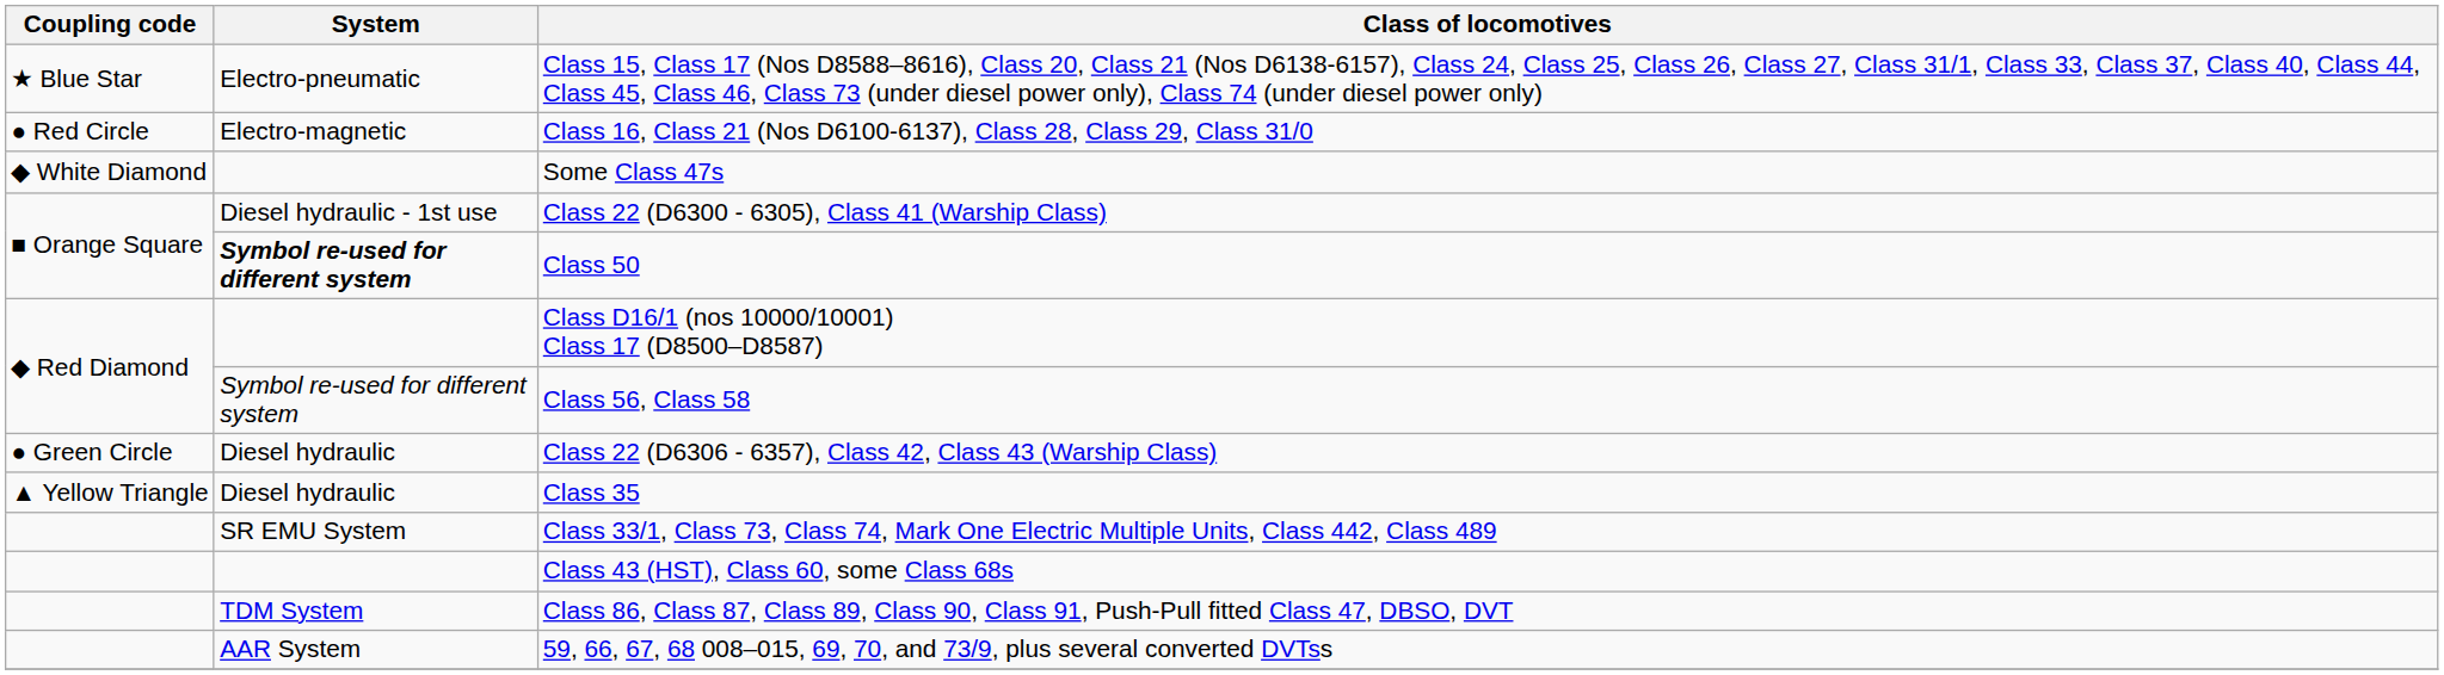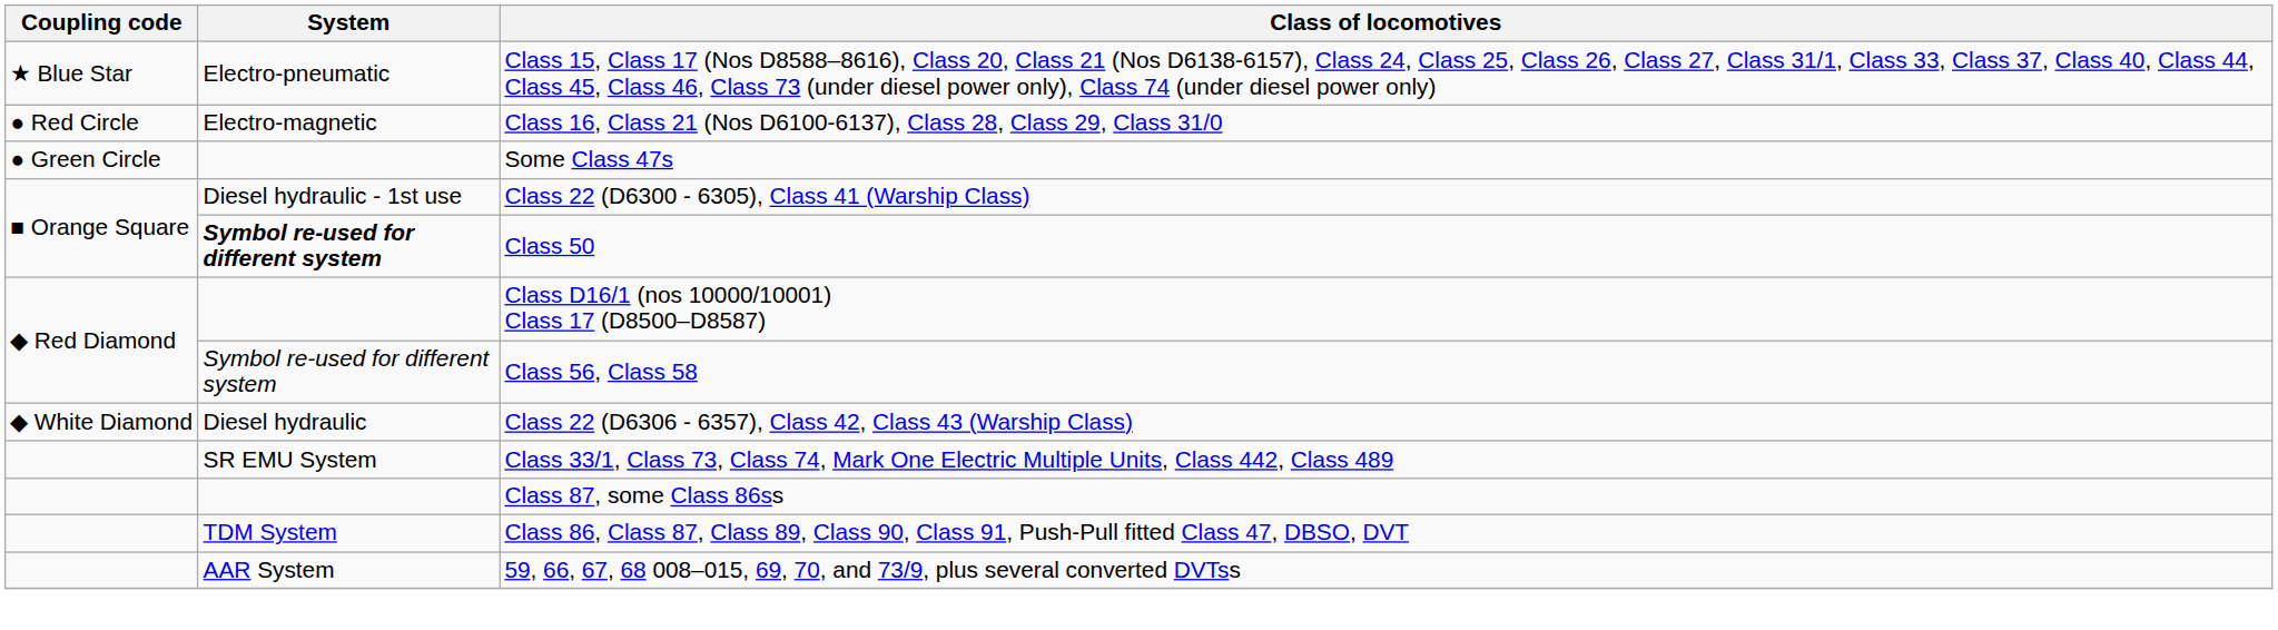Some Class 47s | Coupling code: ◆ White Diamond -> ● Green Circle
Class 22 (D6306 - 6357), Class 42, Class 43 (Warship Class) | Coupling code: ● Green Circle -> ◆ White Diamond
- row: ▲ Yellow Triangle | Diesel hydraulic | Class 35
+ row: Class 87, some Class 86ss
- row: Class 43 (HST), Class 60, some Class 68s
